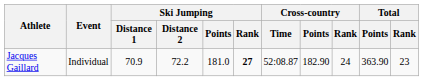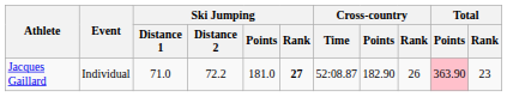Jacques Gaillard | Ski Jumping / Distance 1: 70.9 -> 71.0
Jacques Gaillard | Cross-country / Rank: 24 -> 26
Jacques Gaillard | Total / Points: no background -> pink background
